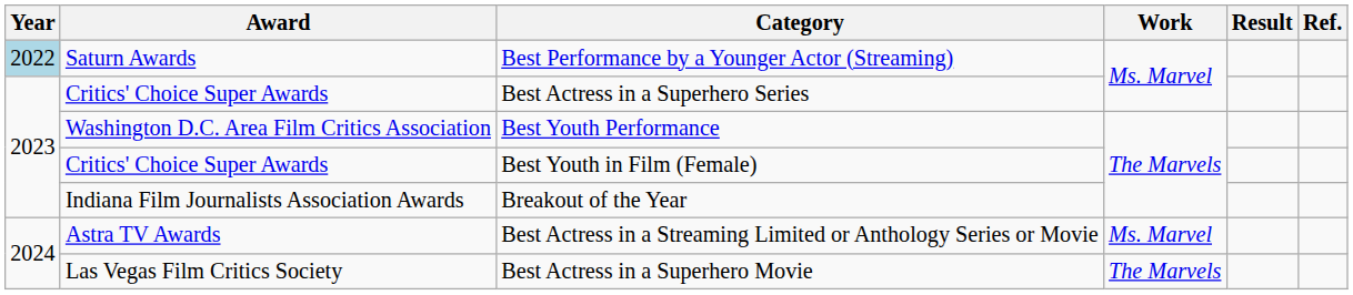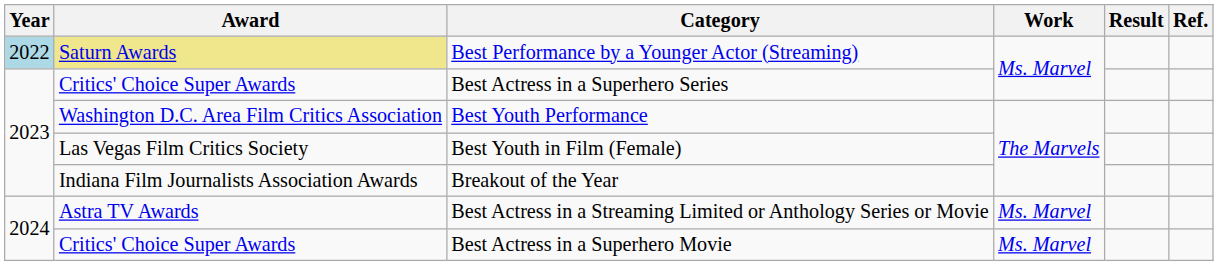Best Performance by a Younger Actor (Streaming) | Award: no background -> khaki background
Best Youth in Film (Female) | Award: Critics' Choice Super Awards -> Las Vegas Film Critics Society
Best Actress in a Superhero Movie | Award: Las Vegas Film Critics Society -> Critics' Choice Super Awards
Best Actress in a Superhero Movie | Work: The Marvels -> Ms. Marvel
